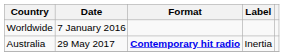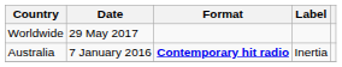Worldwide | Date: 7 January 2016 -> 29 May 2017
Australia | Date: 29 May 2017 -> 7 January 2016
